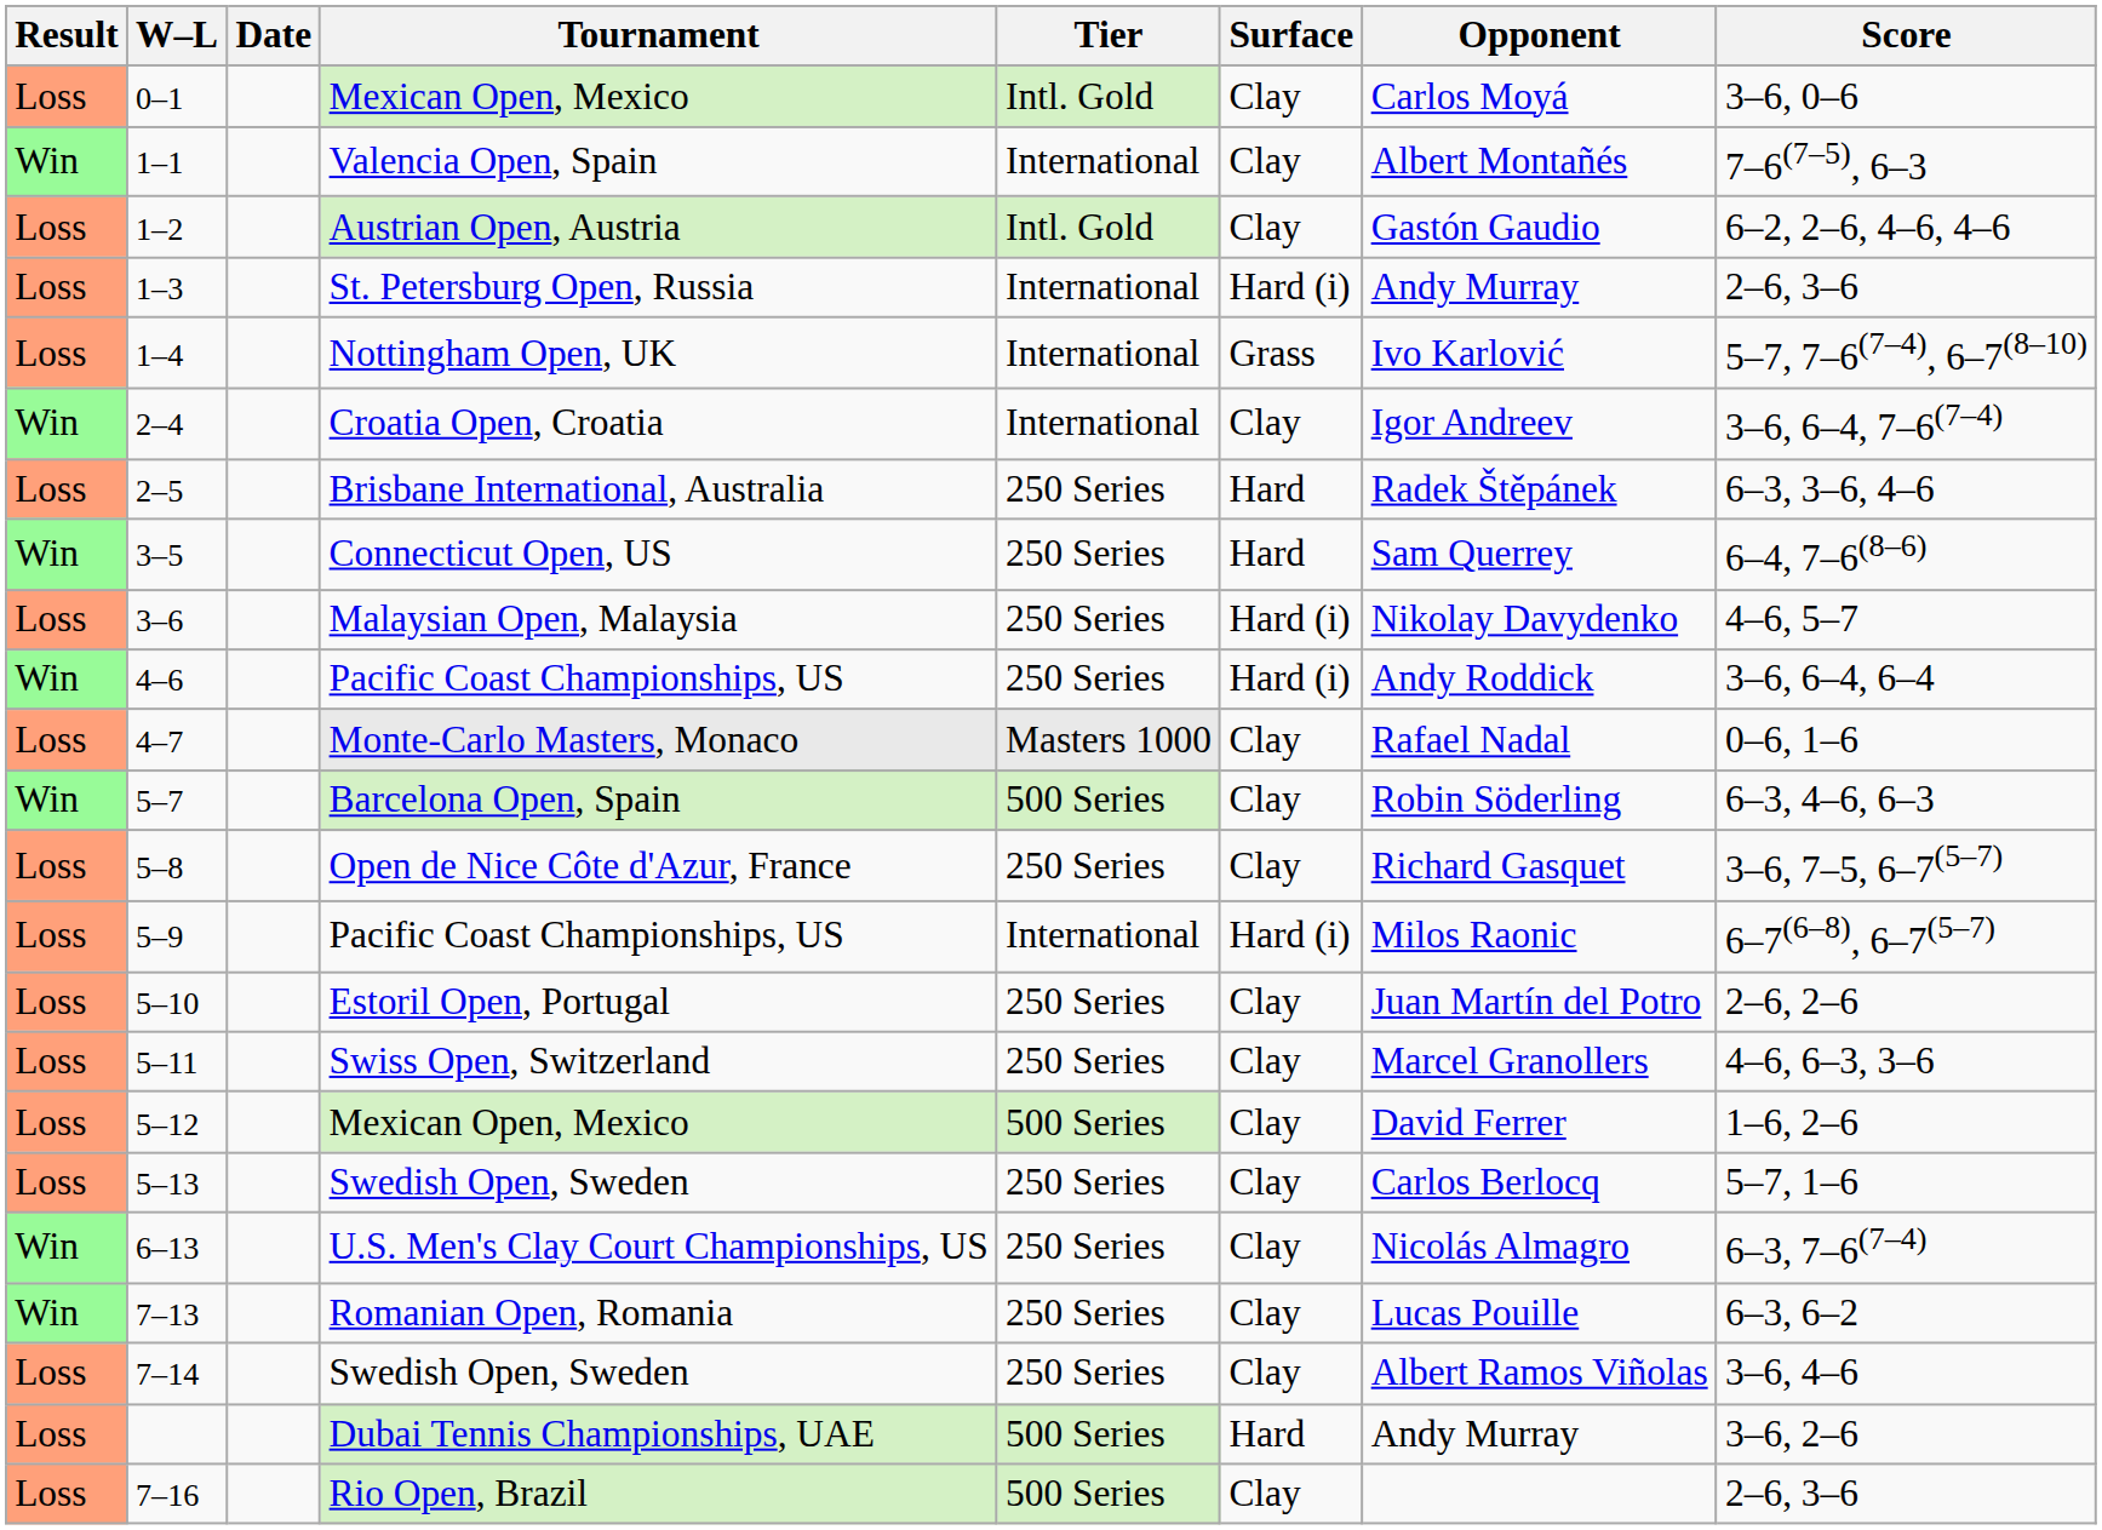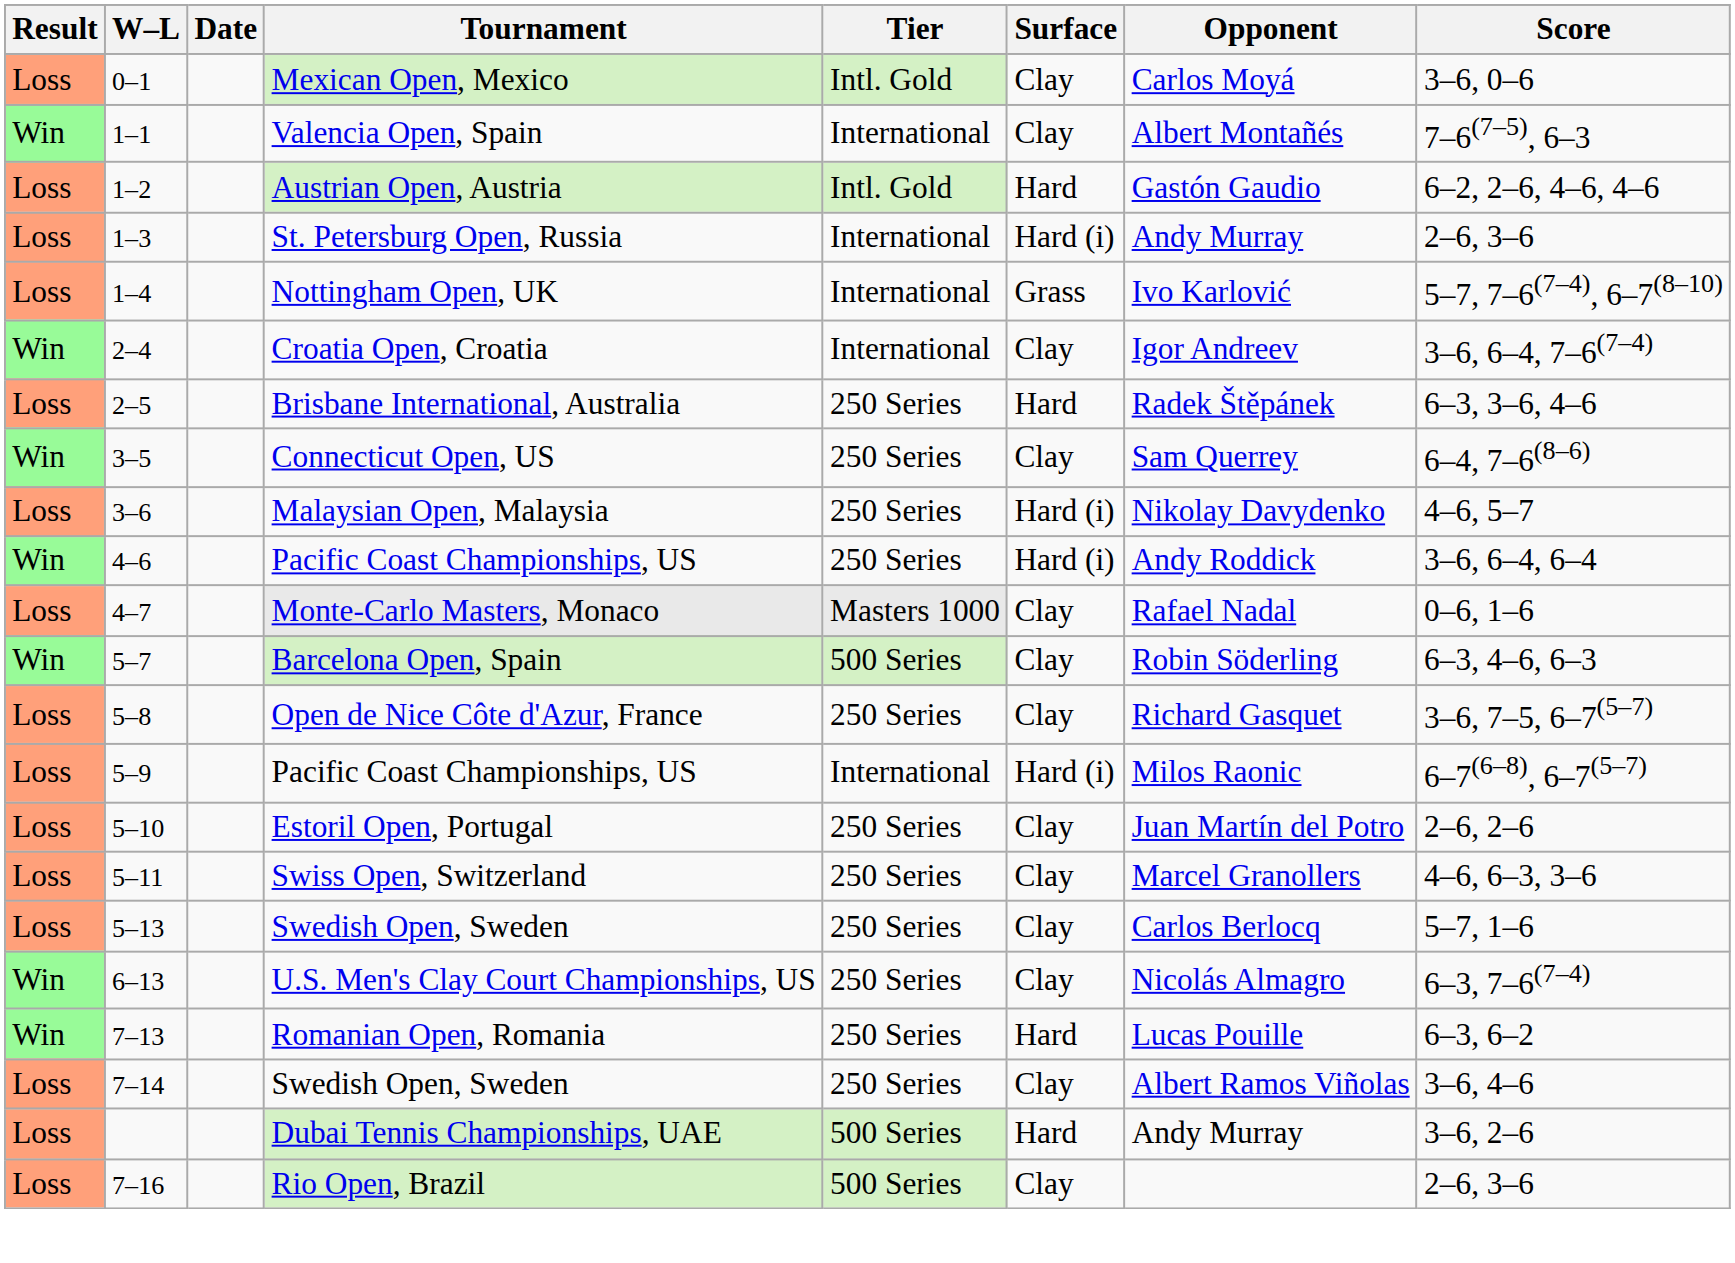1–2 | Surface: Clay -> Hard
3–5 | Surface: Hard -> Clay
- row: Loss | 5–12 | Mexican Open, Mexico | 500 Series | Clay | David Ferrer | 1–6, 2–6
7–13 | Surface: Clay -> Hard
